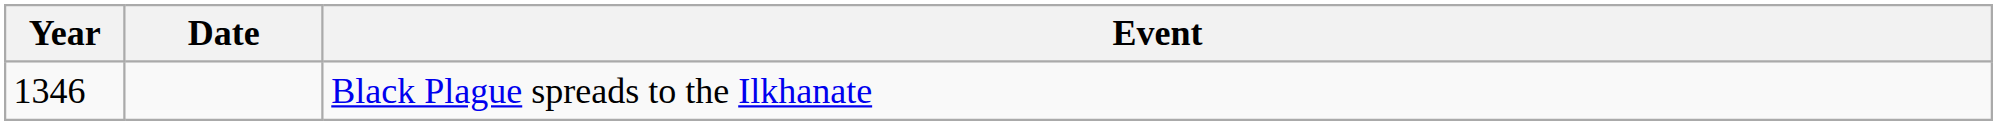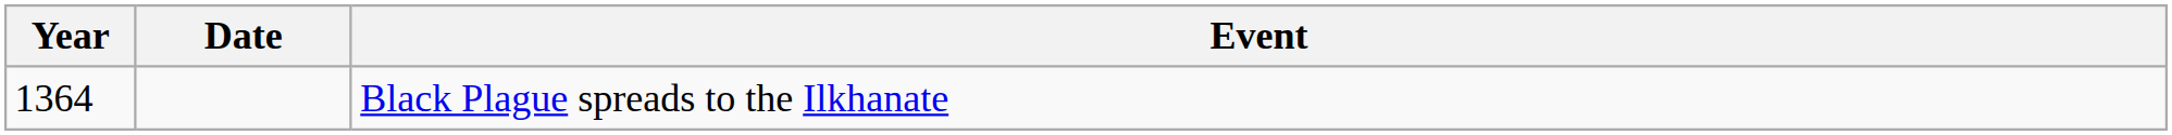Black Plague spreads to the Ilkhanate | Year: 1346 -> 1364
